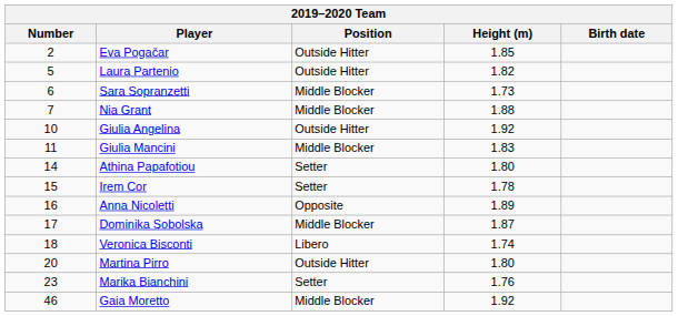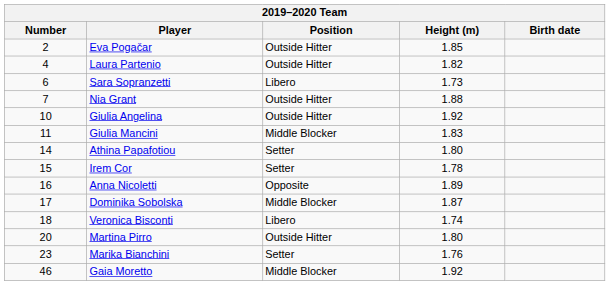Laura Partenio | Number: 5 -> 4
Sara Sopranzetti | Position: Middle Blocker -> Libero
Nia Grant | Position: Middle Blocker -> Outside Hitter
